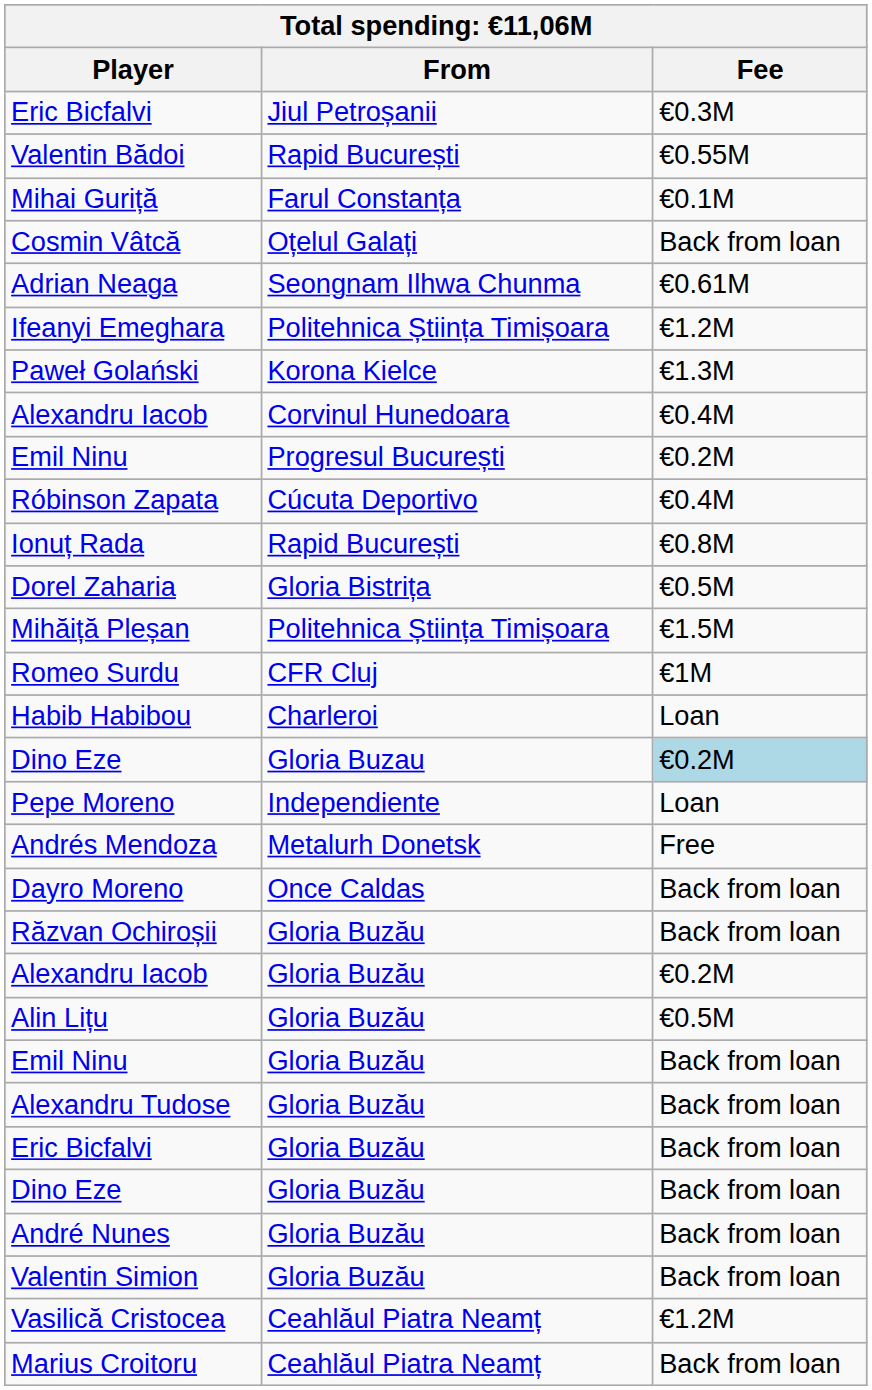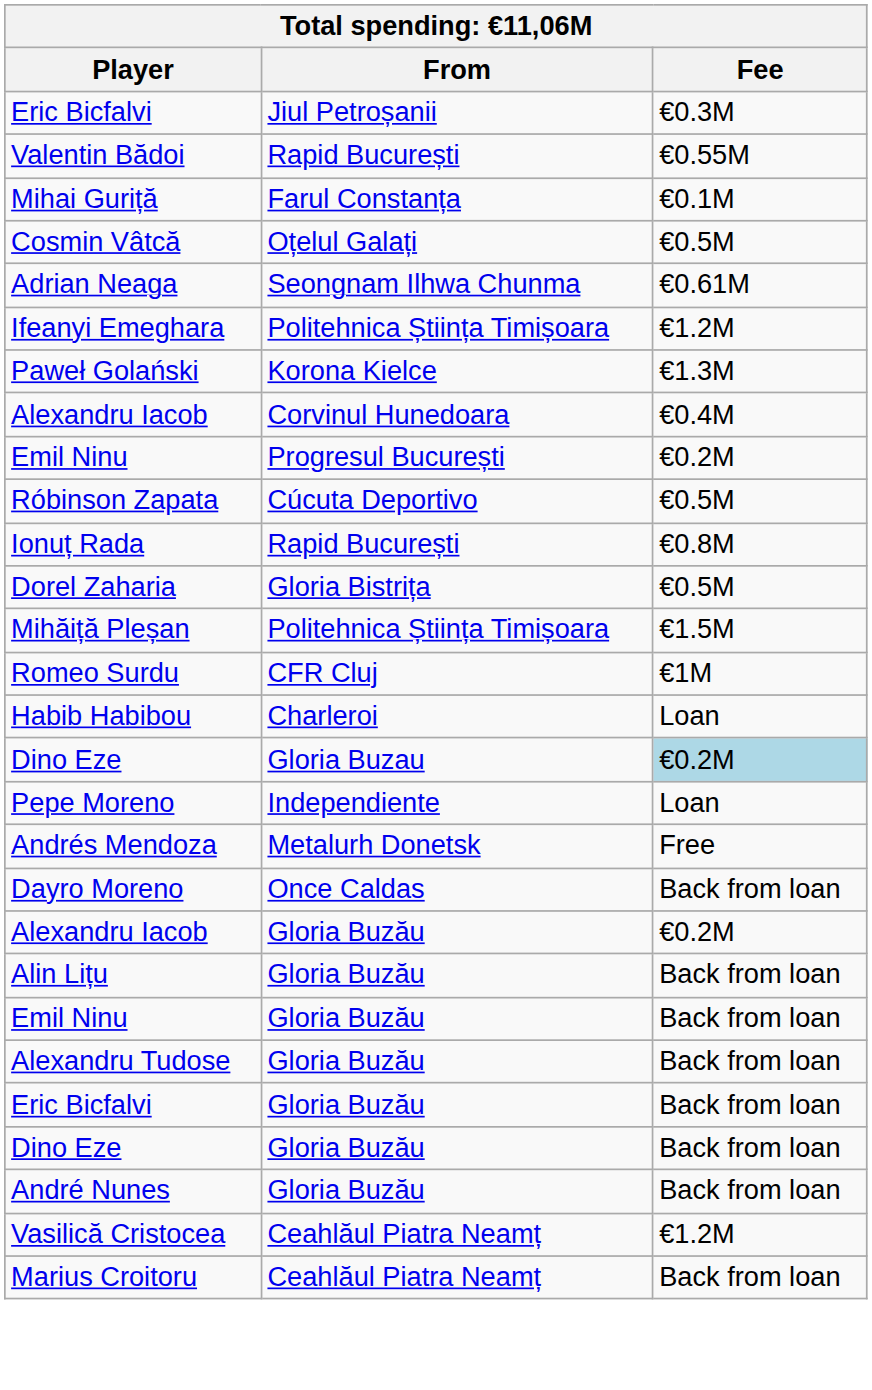Cosmin Vâtcă | Fee: Back from loan -> €0.5M
Róbinson Zapata | Fee: €0.4M -> €0.5M
- row: Răzvan Ochiroșii | Gloria Buzău | Back from loan
Alin Lițu | Fee: €0.5M -> Back from loan
- row: Valentin Simion | Gloria Buzău | Back from loan
